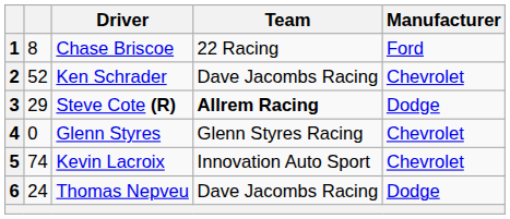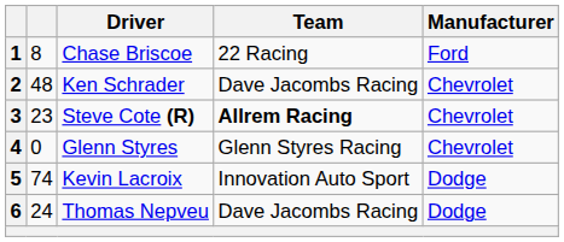Ken Schrader | column 2: 52 -> 48
Steve Cote (R) | column 2: 29 -> 23
Steve Cote (R) | Manufacturer: Dodge -> Chevrolet
Kevin Lacroix | Manufacturer: Chevrolet -> Dodge
